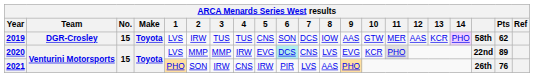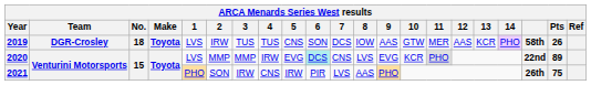2019 | No.: 15 -> 18
2019 | Pts: 62 -> 26
2021 | Pts: 76 -> 75
